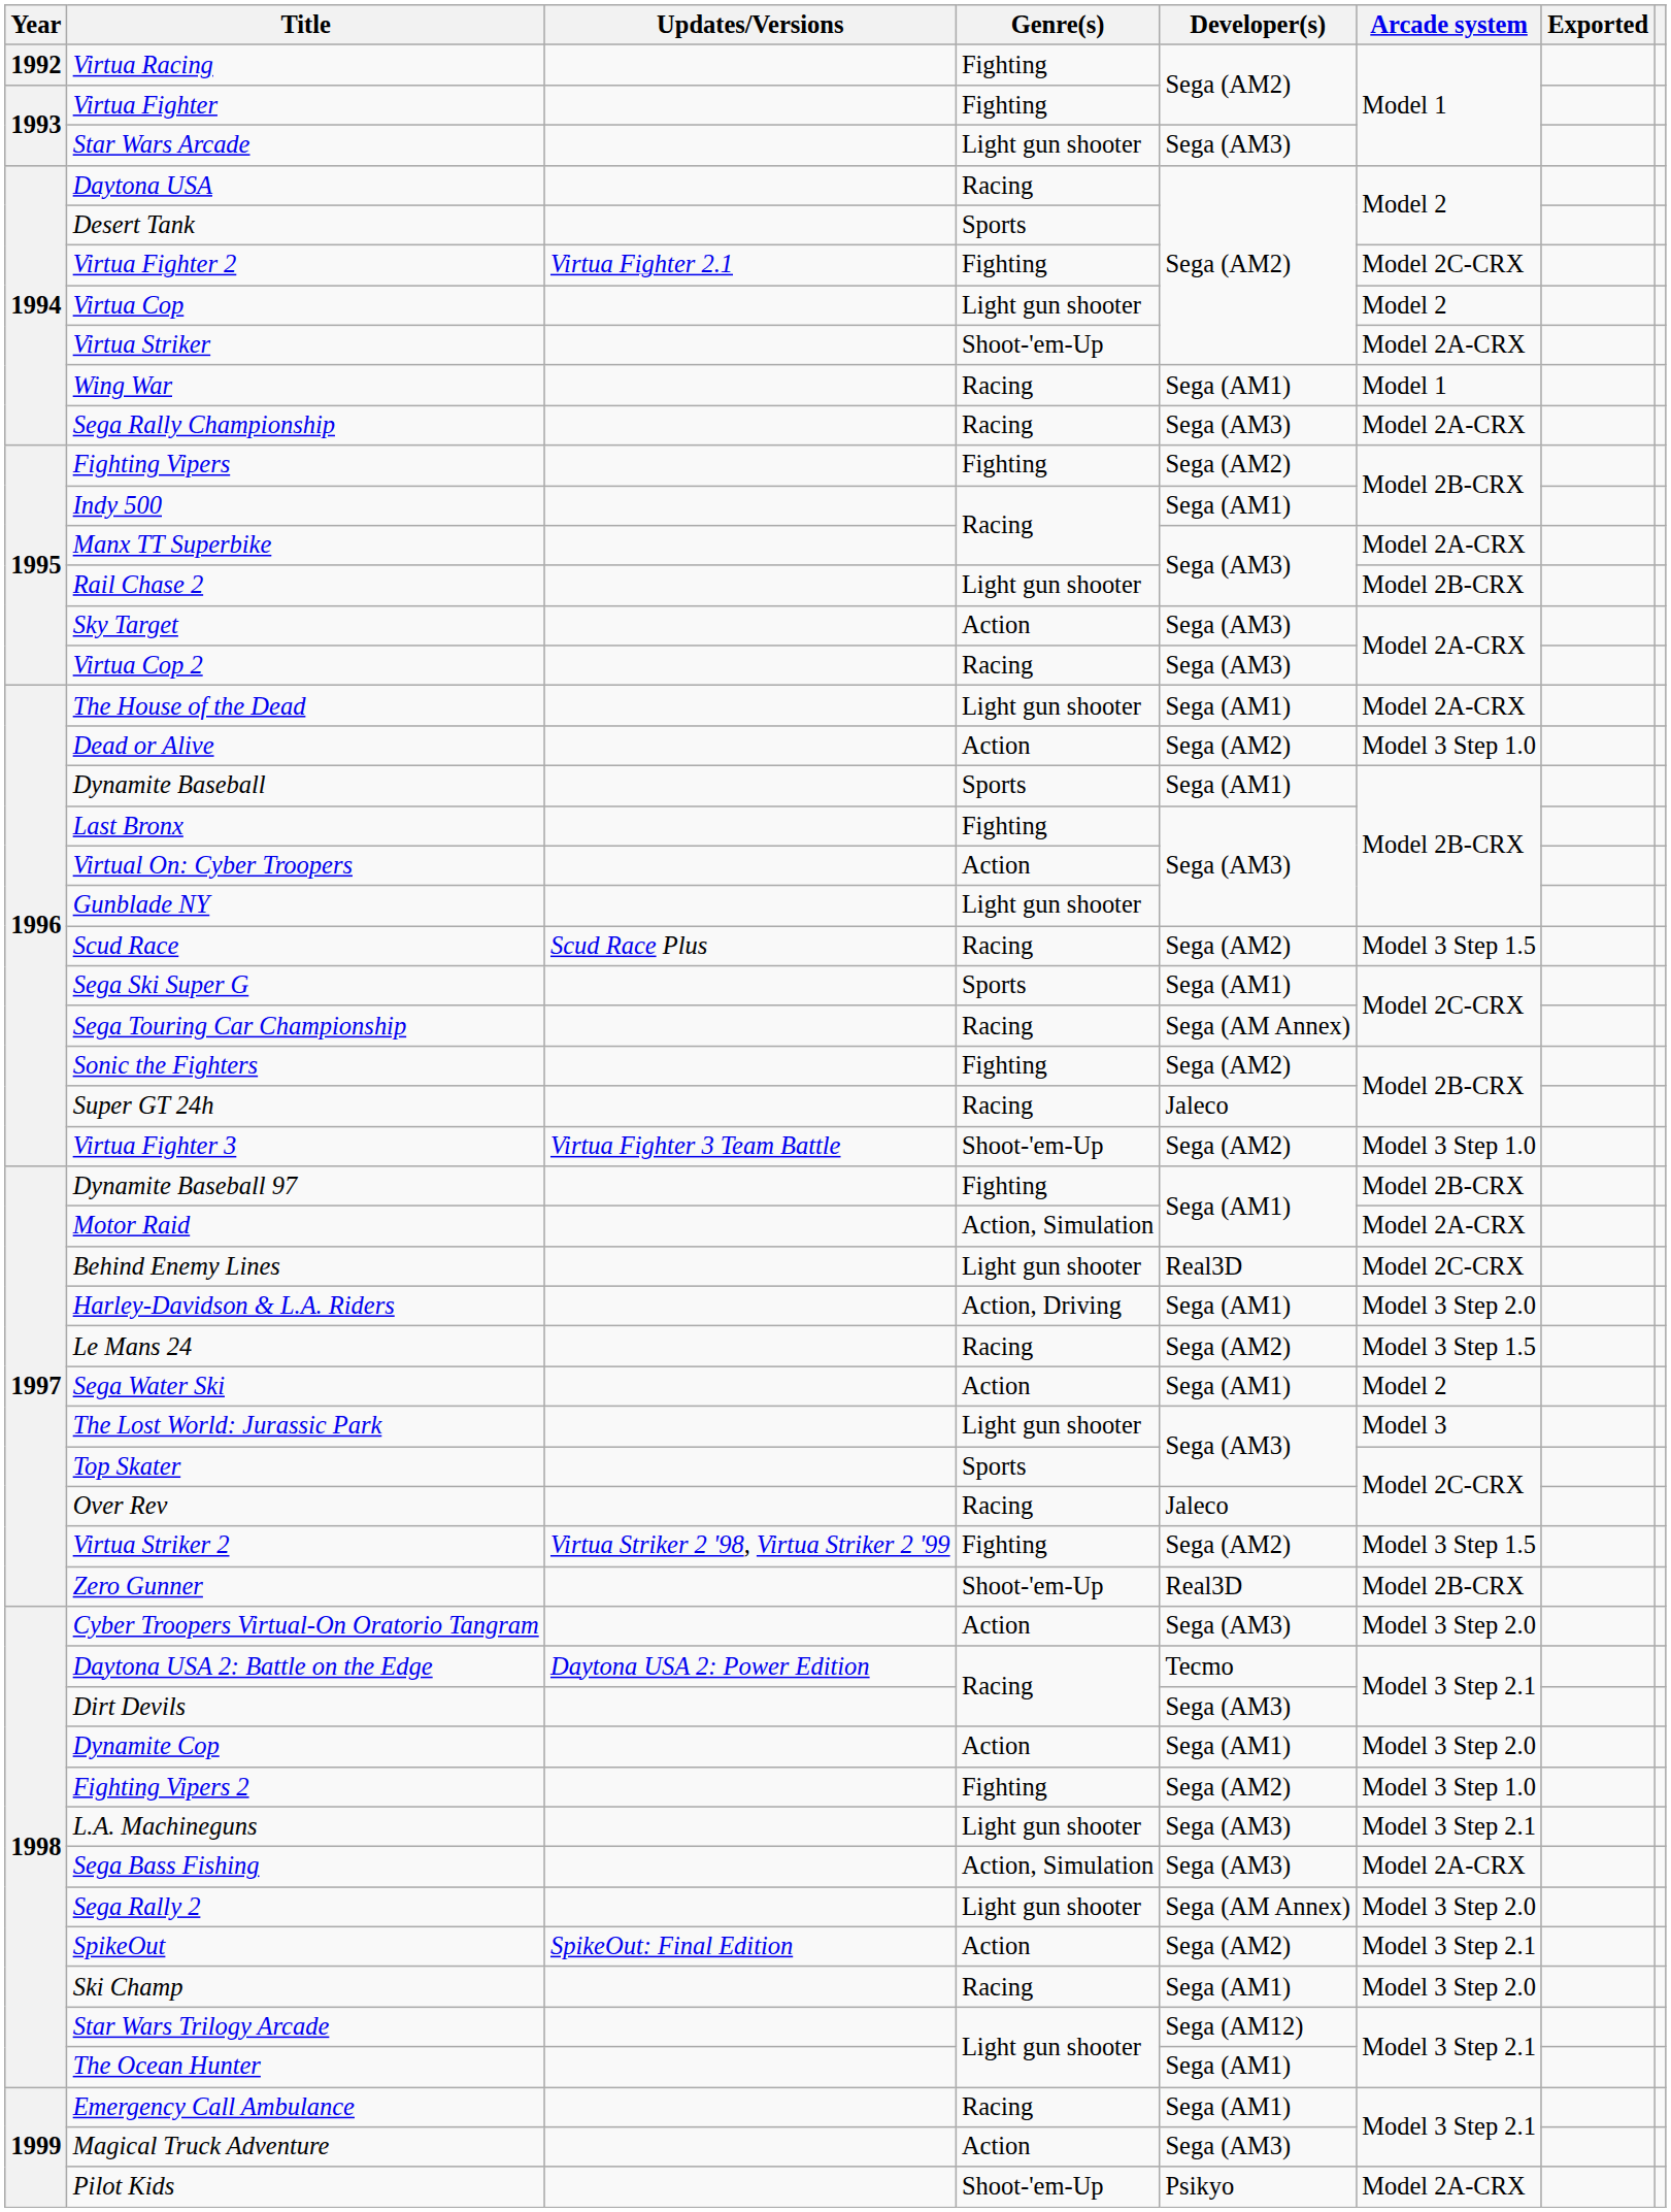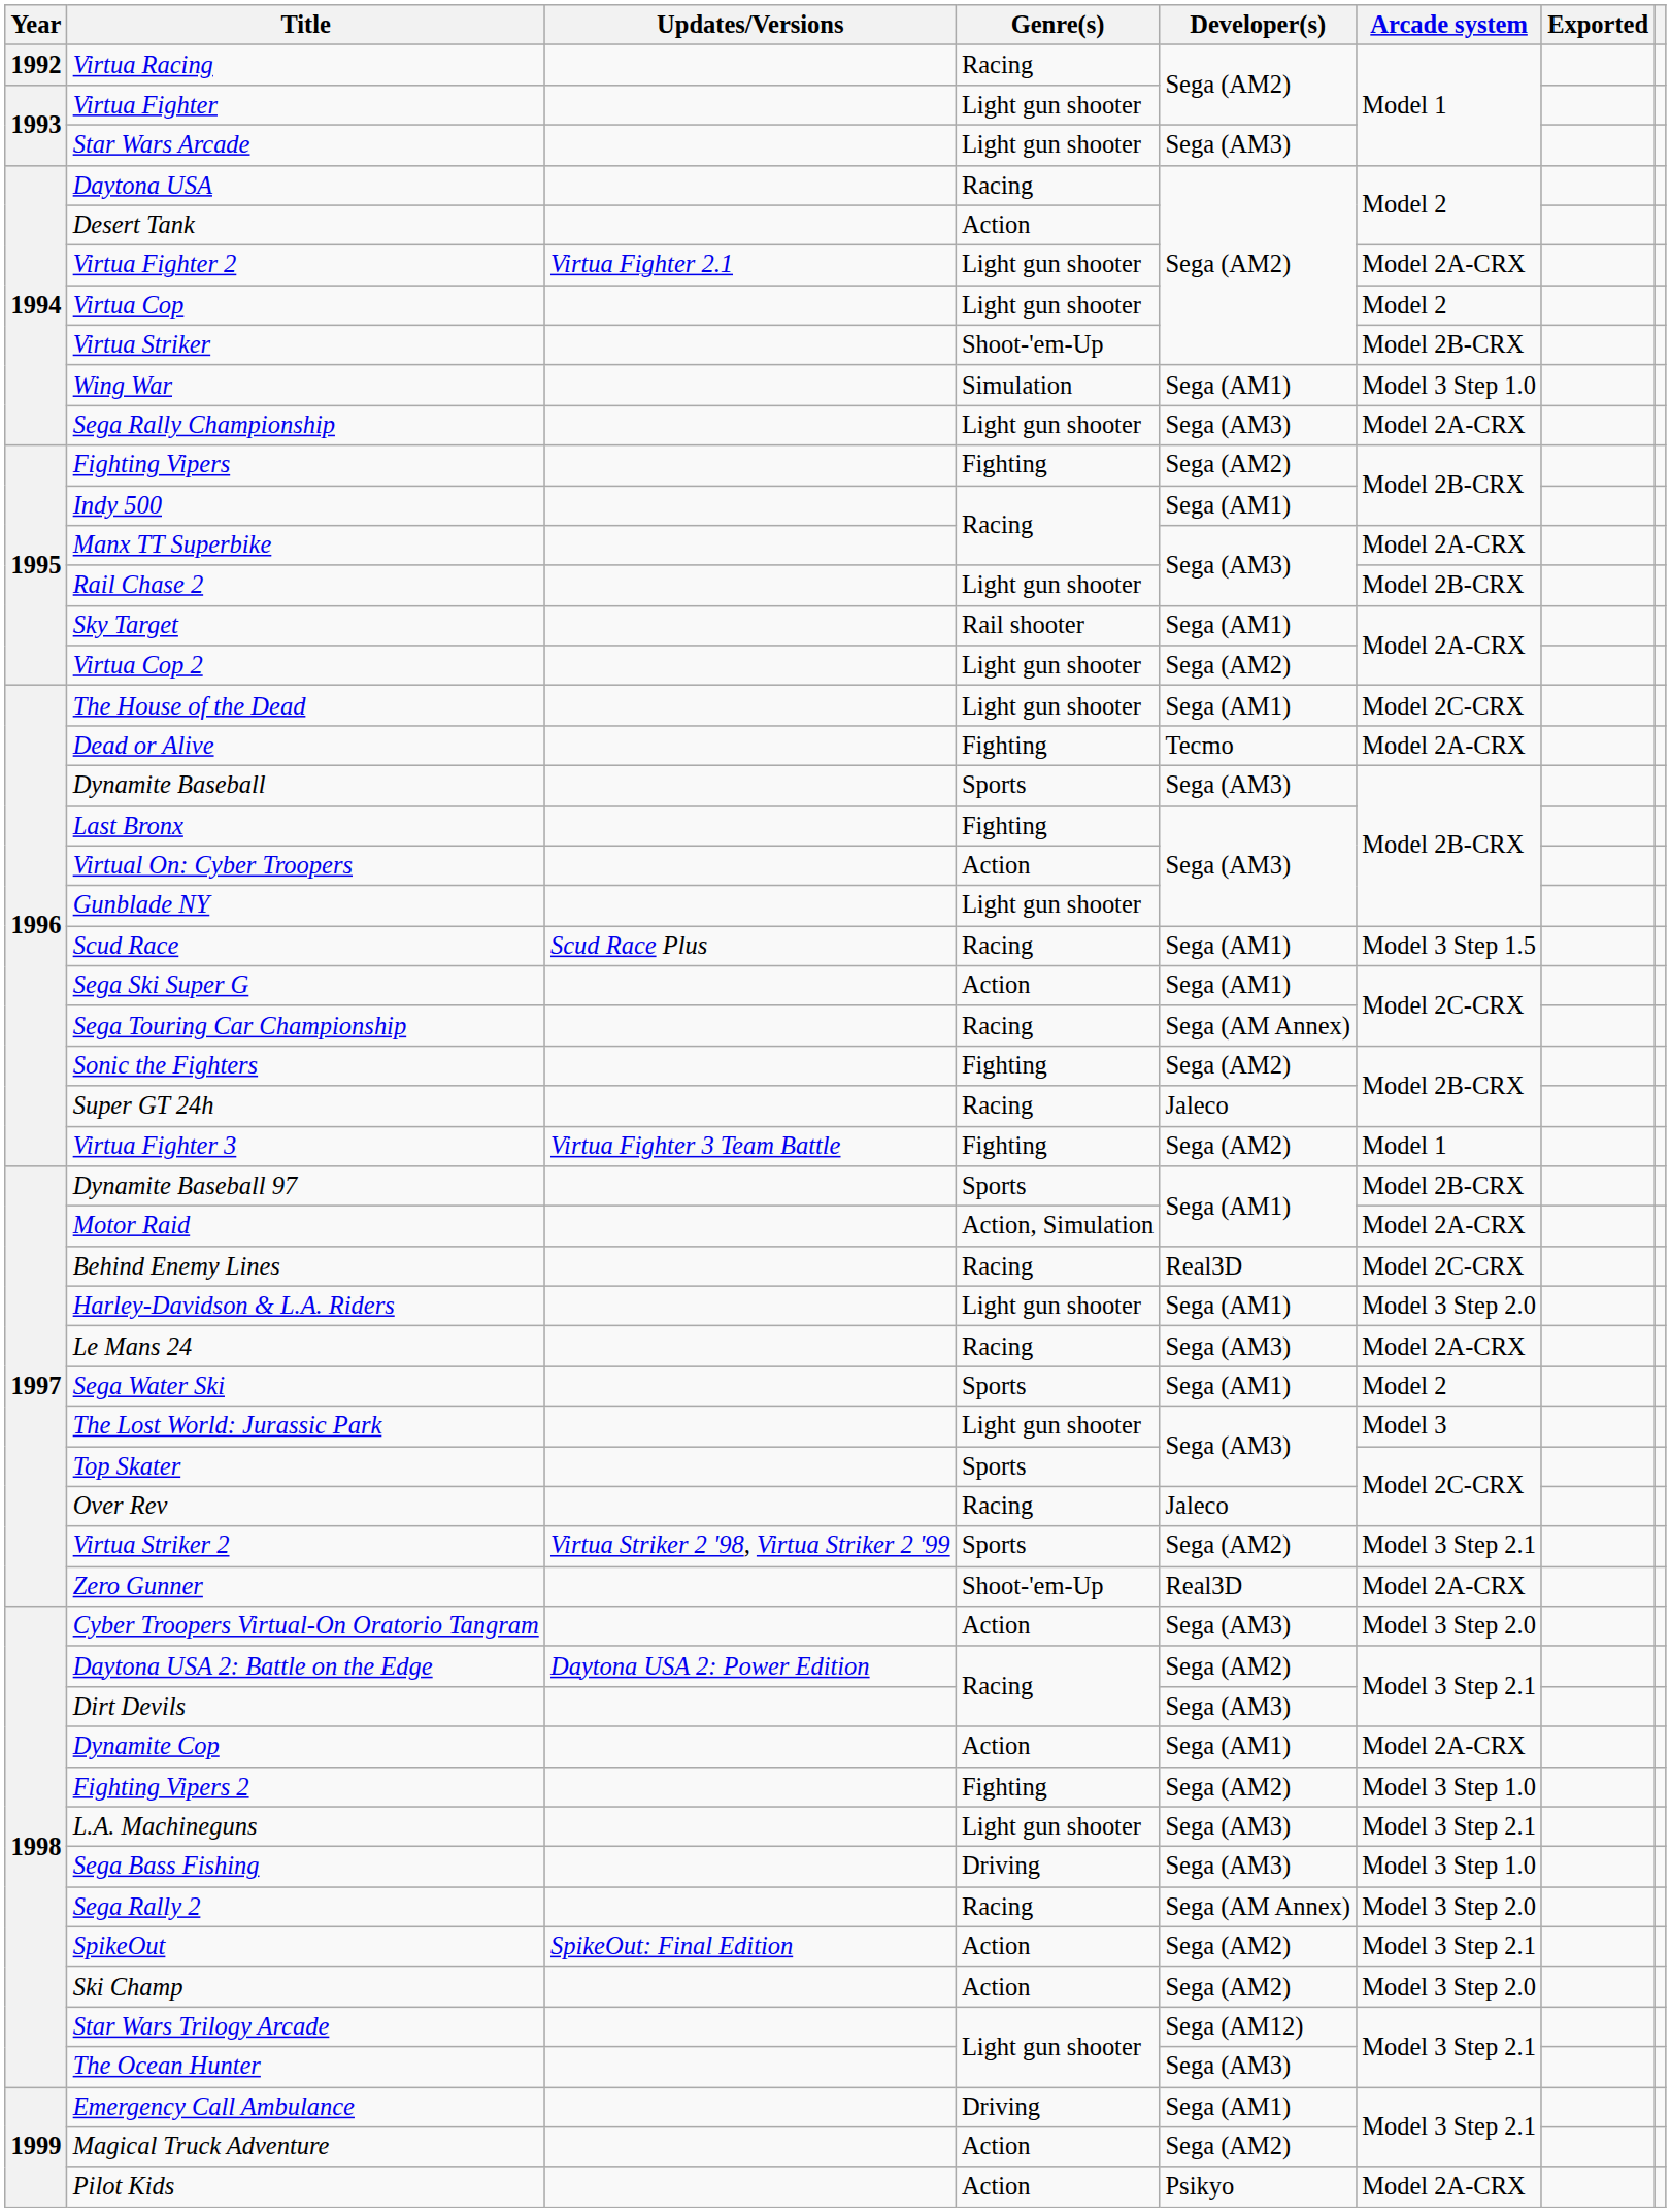Virtua Racing | Genre(s): Fighting -> Racing
Virtua Fighter | Genre(s): Fighting -> Light gun shooter
Desert Tank | Genre(s): Sports -> Action
Virtua Fighter 2 | Genre(s): Fighting -> Light gun shooter
Virtua Fighter 2 | Arcade system: Model 2C-CRX -> Model 2A-CRX
Virtua Striker | Arcade system: Model 2A-CRX -> Model 2B-CRX
Wing War | Genre(s): Racing -> Simulation
Wing War | Arcade system: Model 1 -> Model 3 Step 1.0
Sega Rally Championship | Genre(s): Racing -> Light gun shooter
Sky Target | Genre(s): Action -> Rail shooter
Sky Target | Developer(s): Sega (AM3) -> Sega (AM1)
Virtua Cop 2 | Genre(s): Racing -> Light gun shooter
Virtua Cop 2 | Developer(s): Sega (AM3) -> Sega (AM2)
The House of the Dead | Arcade system: Model 2A-CRX -> Model 2C-CRX
Dead or Alive | Genre(s): Action -> Fighting
Dead or Alive | Developer(s): Sega (AM2) -> Tecmo
Dead or Alive | Arcade system: Model 3 Step 1.0 -> Model 2A-CRX
Dynamite Baseball | Developer(s): Sega (AM1) -> Sega (AM3)
Scud Race | Developer(s): Sega (AM2) -> Sega (AM1)
Sega Ski Super G | Genre(s): Sports -> Action
Virtua Fighter 3 | Genre(s): Shoot-'em-Up -> Fighting
Virtua Fighter 3 | Arcade system: Model 3 Step 1.0 -> Model 1
Dynamite Baseball 97 | Genre(s): Fighting -> Sports
Behind Enemy Lines | Genre(s): Light gun shooter -> Racing
Harley-Davidson & L.A. Riders | Genre(s): Action, Driving -> Light gun shooter
Le Mans 24 | Developer(s): Sega (AM2) -> Sega (AM3)
Le Mans 24 | Arcade system: Model 3 Step 1.5 -> Model 2A-CRX
Sega Water Ski | Genre(s): Action -> Sports
Virtua Striker 2 | Genre(s): Fighting -> Sports
Virtua Striker 2 | Arcade system: Model 3 Step 1.5 -> Model 3 Step 2.1
Zero Gunner | Arcade system: Model 2B-CRX -> Model 2A-CRX
Daytona USA 2: Battle on the Edge | Developer(s): Tecmo -> Sega (AM2)
Dynamite Cop | Arcade system: Model 3 Step 2.0 -> Model 2A-CRX
Sega Bass Fishing | Genre(s): Action, Simulation -> Driving
Sega Bass Fishing | Arcade system: Model 2A-CRX -> Model 3 Step 1.0
Sega Rally 2 | Genre(s): Light gun shooter -> Racing
Ski Champ | Genre(s): Racing -> Action
Ski Champ | Developer(s): Sega (AM1) -> Sega (AM2)
The Ocean Hunter | Developer(s): Sega (AM1) -> Sega (AM3)
Emergency Call Ambulance | Genre(s): Racing -> Driving
Magical Truck Adventure | Developer(s): Sega (AM3) -> Sega (AM2)
Pilot Kids | Genre(s): Shoot-'em-Up -> Action
